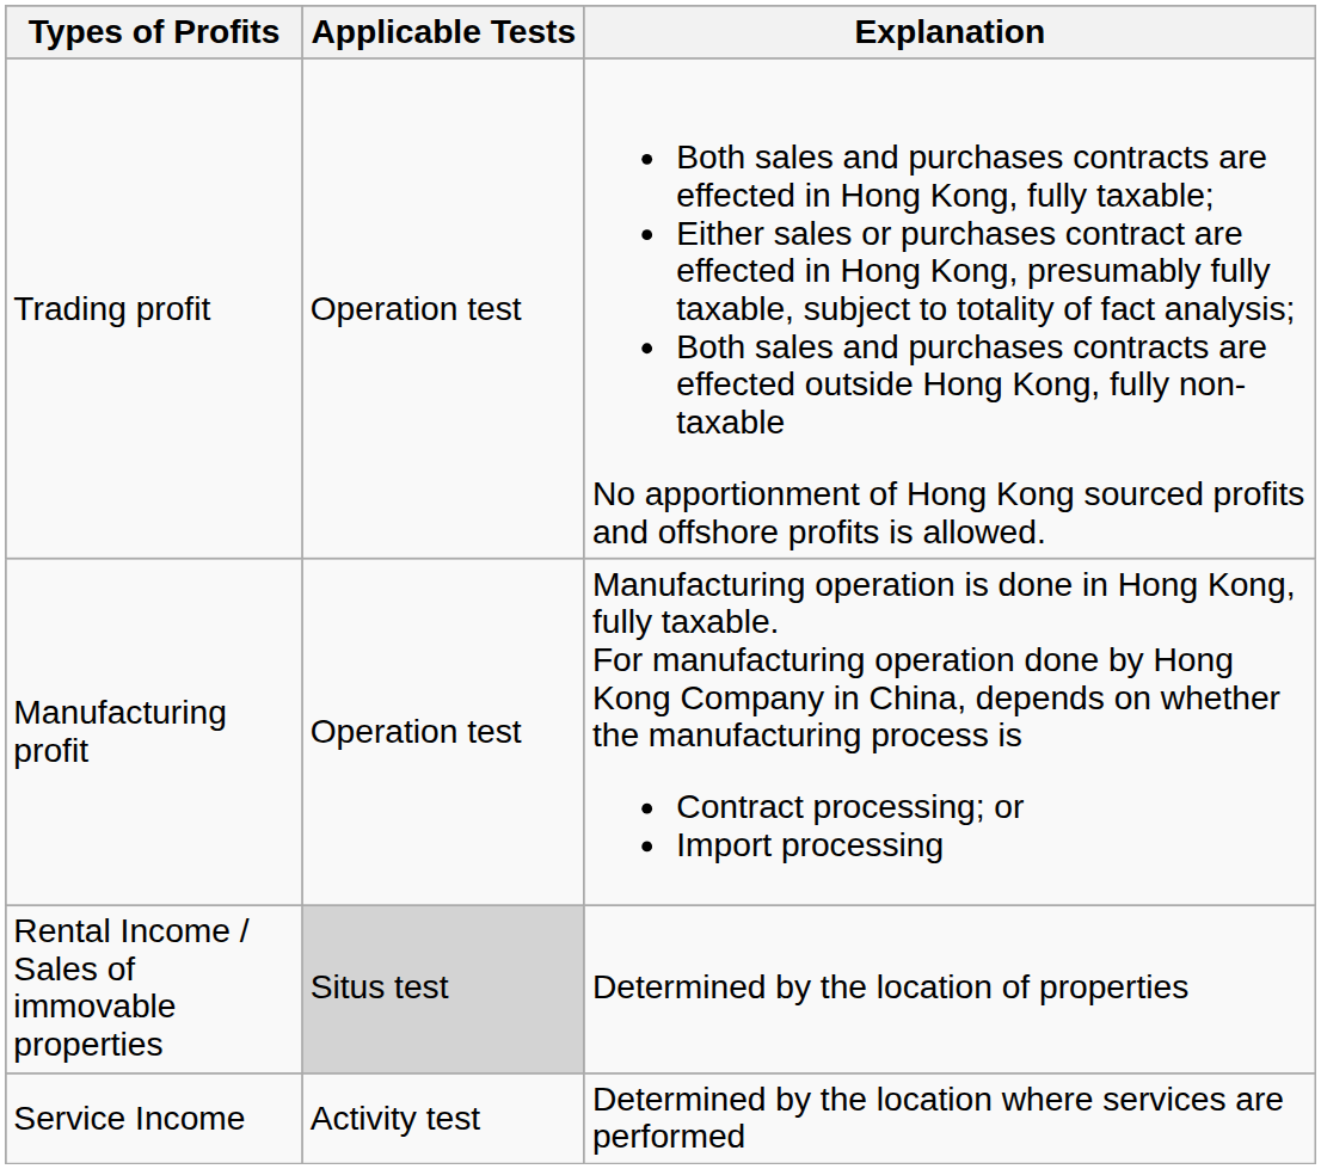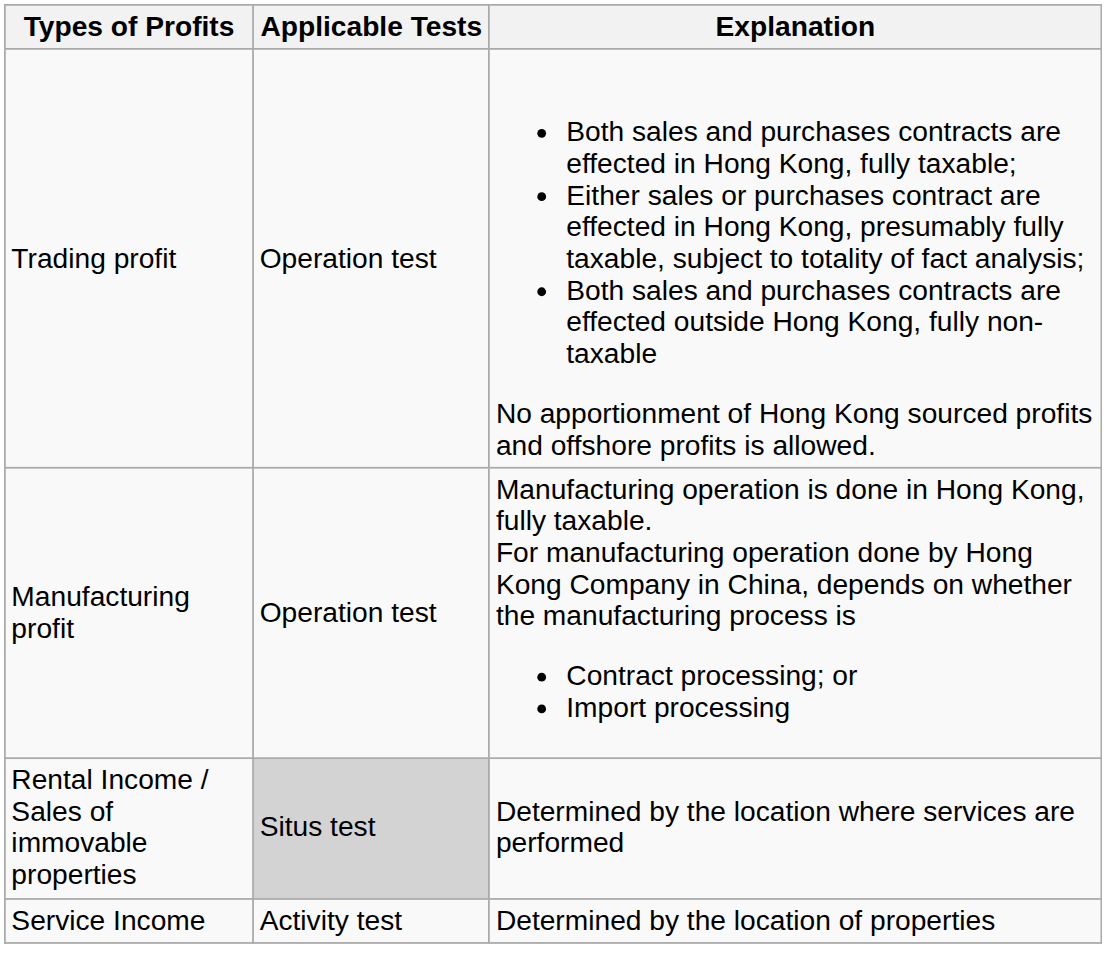Rental Income / Sales of immovable properties | Explanation: Determined by the location of properties -> Determined by the location where services are performed
Service Income | Explanation: Determined by the location where services are performed -> Determined by the location of properties
